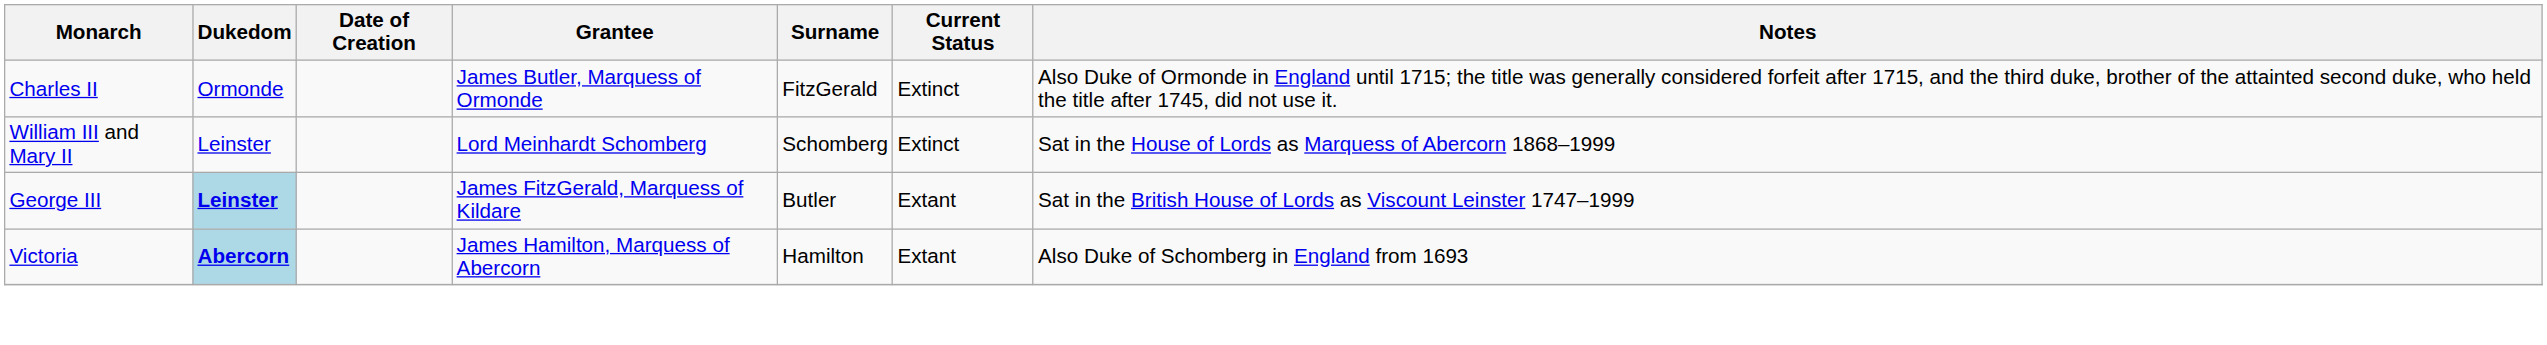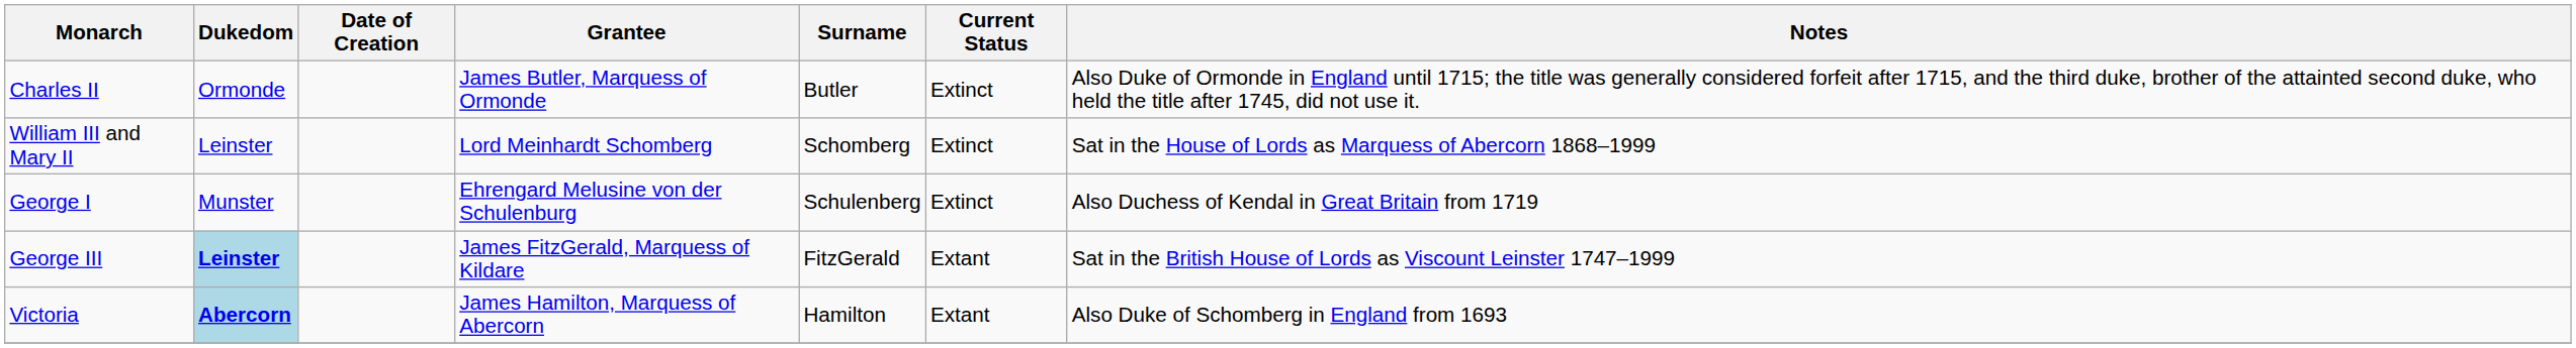Charles II | Surname: FitzGerald -> Butler
+ row: George I | Munster | Ehrengard Melusine von der Schulenburg | Schulenberg | Extinct | Also Duchess of Kendal in Great Britain from 1719
George III | Surname: Butler -> FitzGerald
